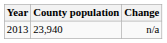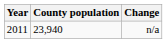n/a | Year: 2013 -> 2011
